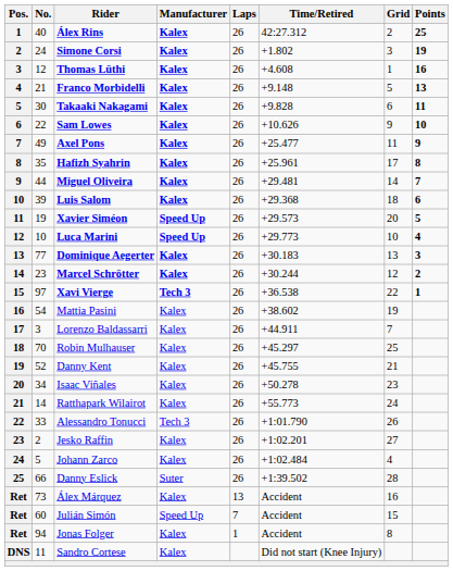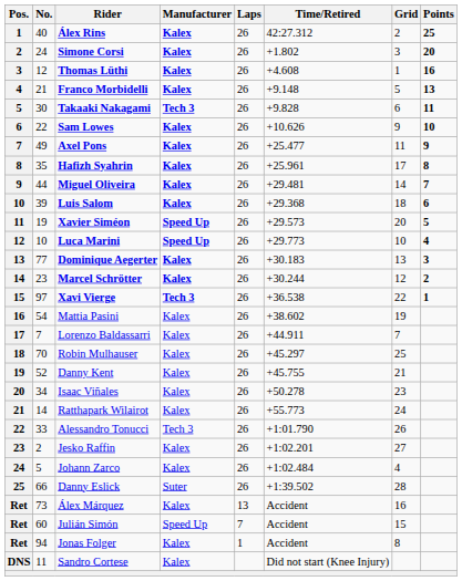Simone Corsi | Points: 19 -> 20
Takaaki Nakagami | Manufacturer: Kalex -> Tech 3
Lorenzo Baldassarri | No.: 3 -> 7
